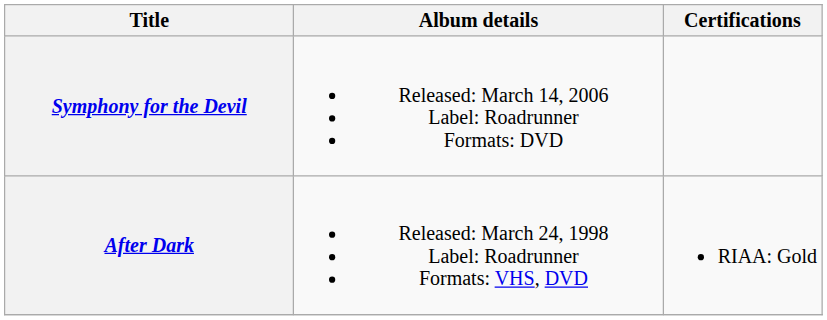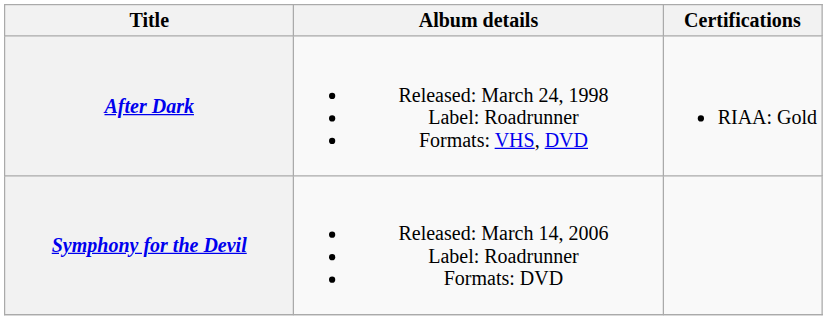rows swapped: After Dark <-> Symphony for the Devil
